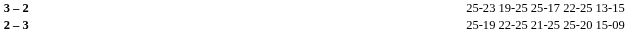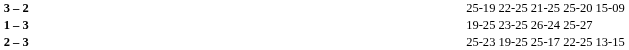3 – 2 | column 4: 25-23 19-25 25-17 22-25 13-15 -> 25-19 22-25 21-25 25-20 15-09
+ row: 1 – 3 | 19-25 23-25 26-24 25-27
2 – 3 | column 4: 25-19 22-25 21-25 25-20 15-09 -> 25-23 19-25 25-17 22-25 13-15
